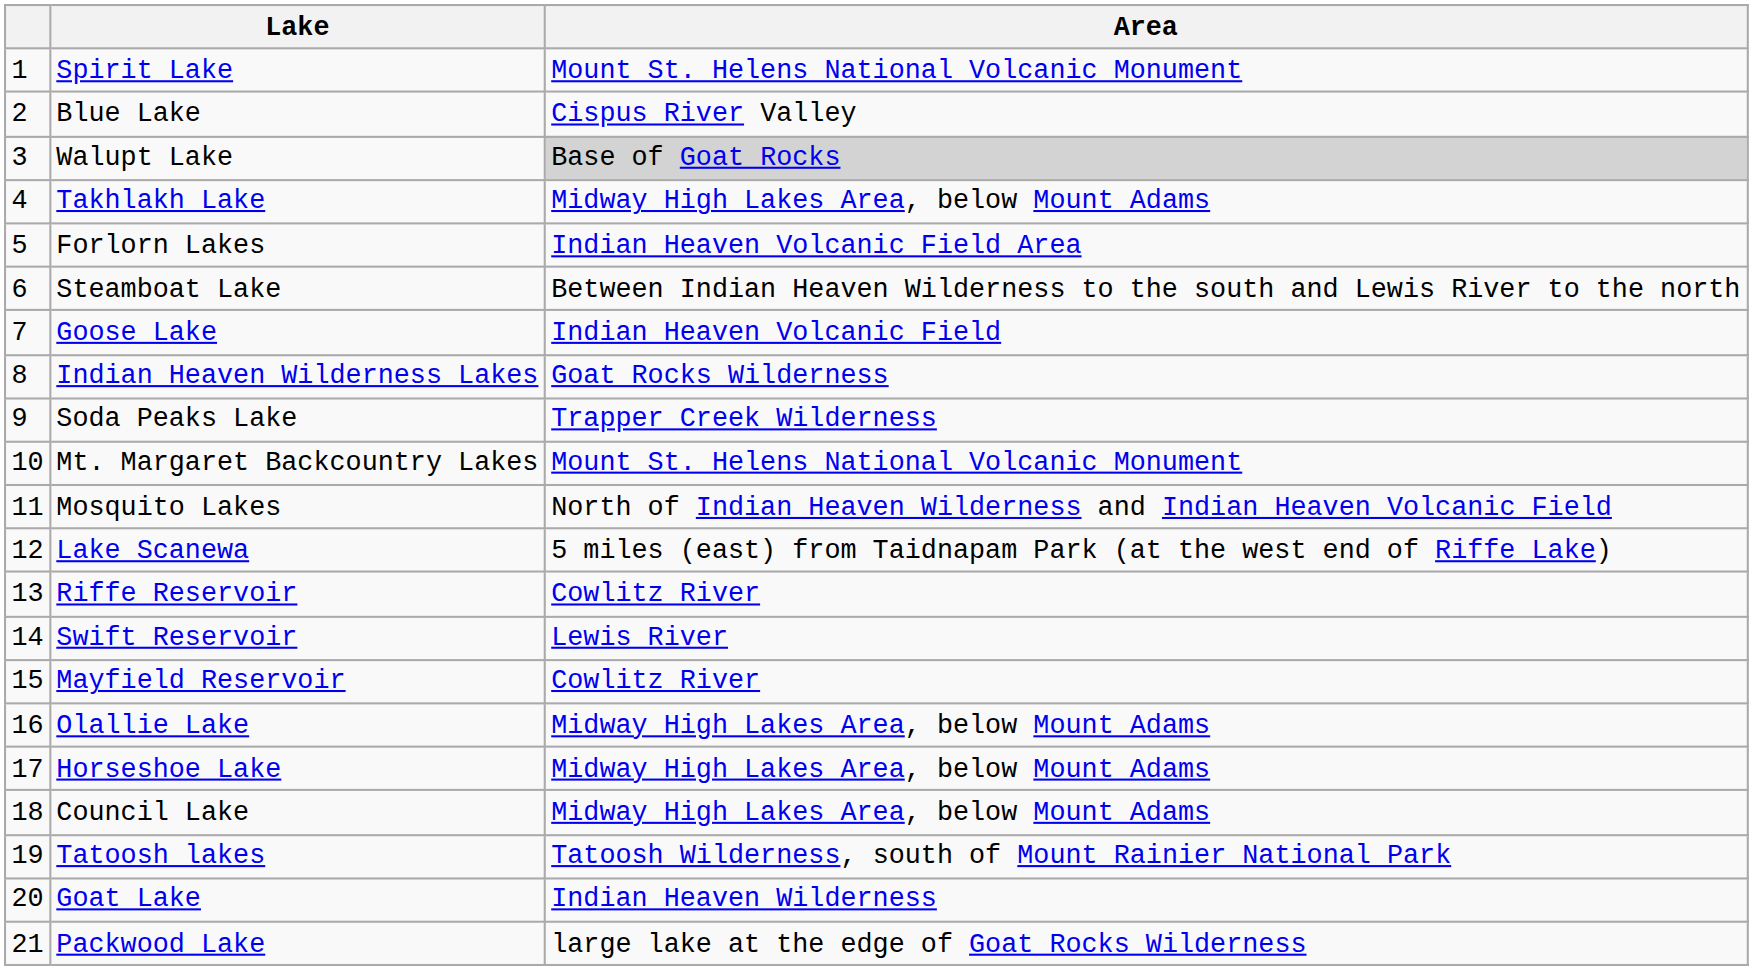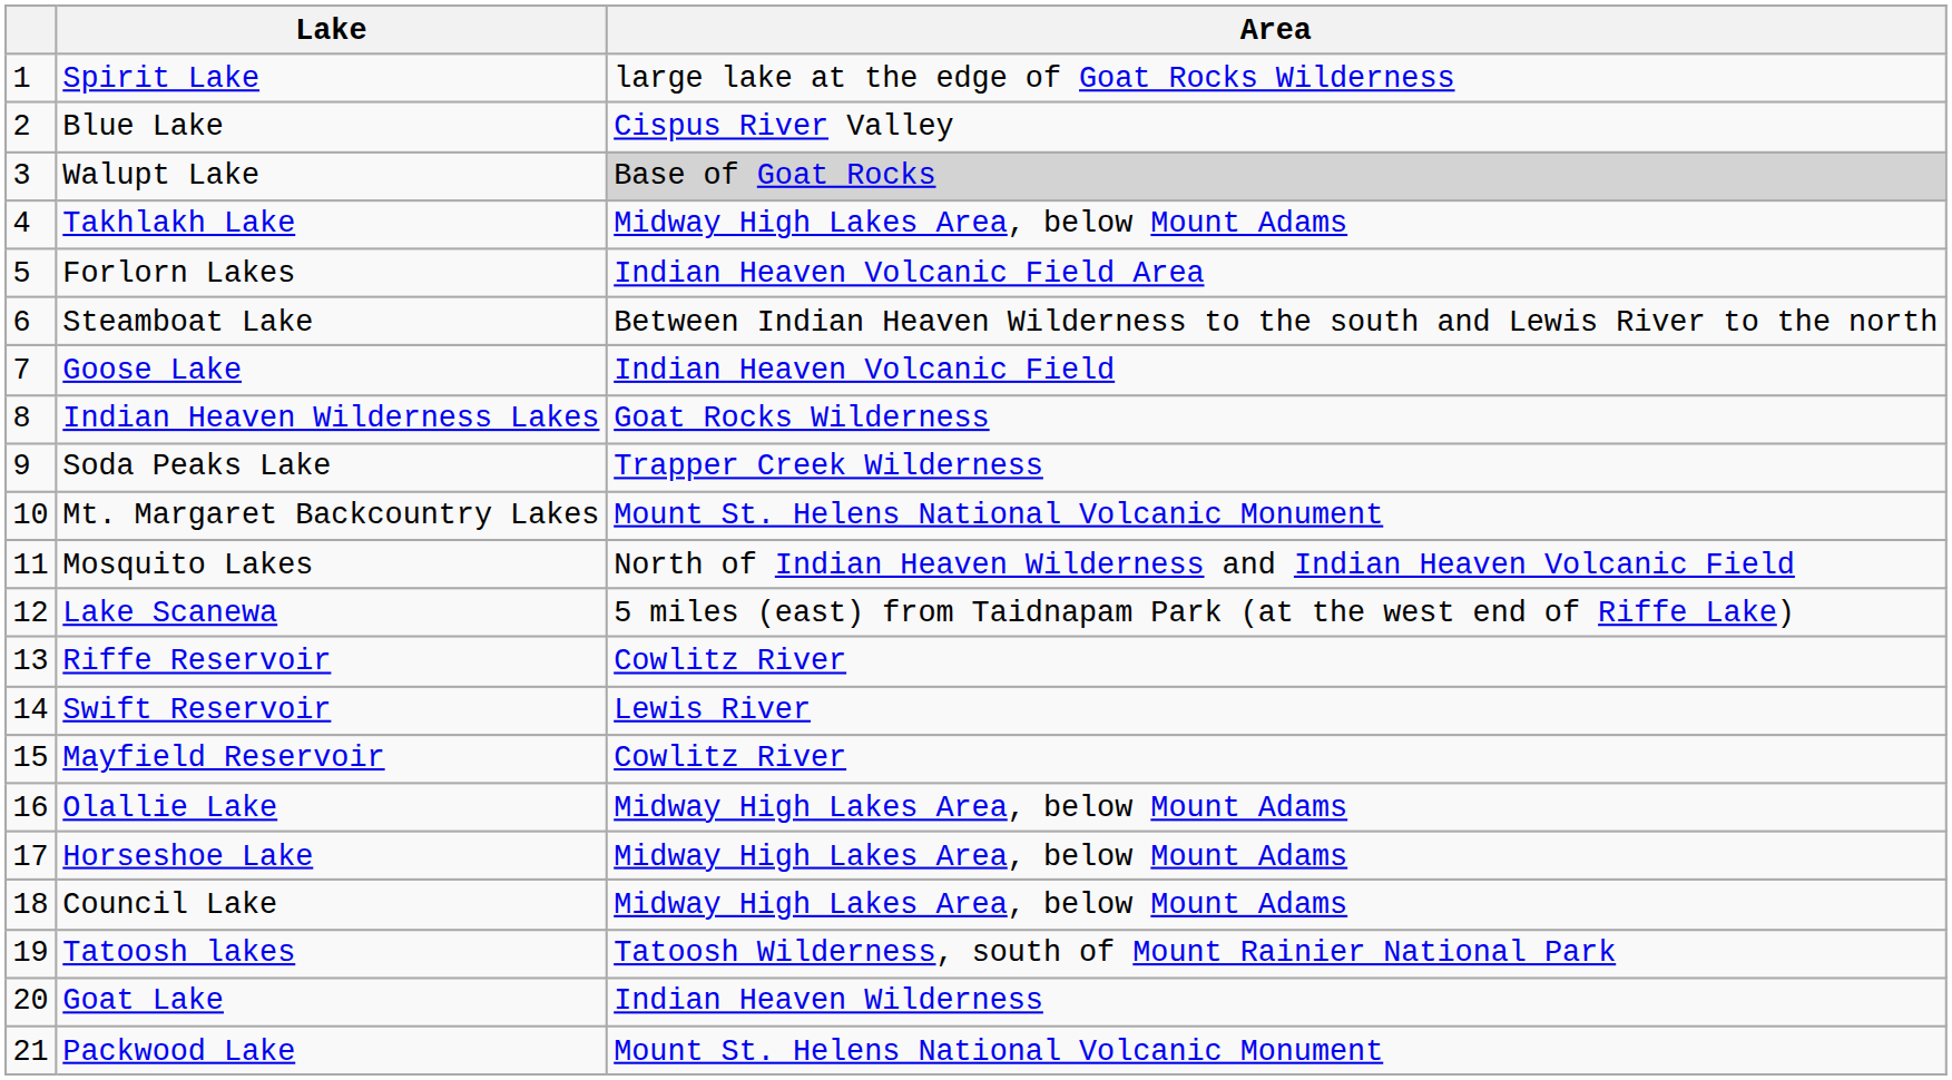Spirit Lake | Area: Mount St. Helens National Volcanic Monument -> large lake at the edge of Goat Rocks Wilderness
Packwood Lake | Area: large lake at the edge of Goat Rocks Wilderness -> Mount St. Helens National Volcanic Monument
